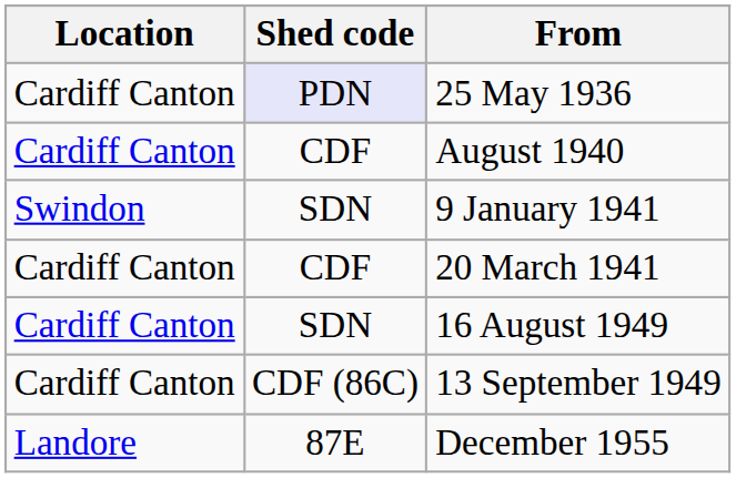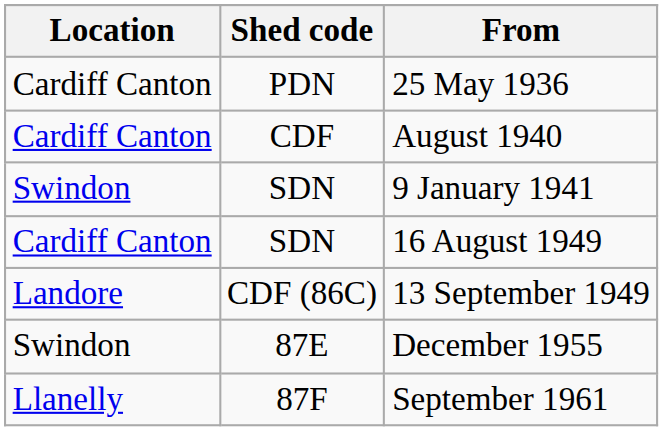25 May 1936 | Shed code: lavender background -> no background
- row: Cardiff Canton | CDF | 20 March 1941
13 September 1949 | Location: Cardiff Canton -> Landore
December 1955 | Location: Landore -> Swindon
+ row: Llanelly | 87F | September 1961
